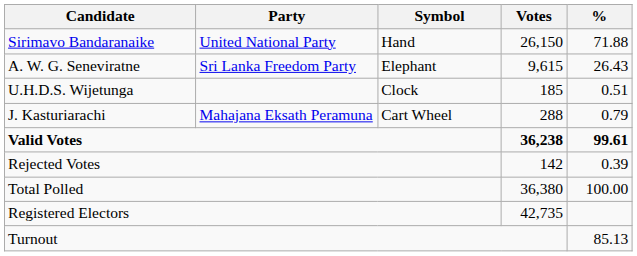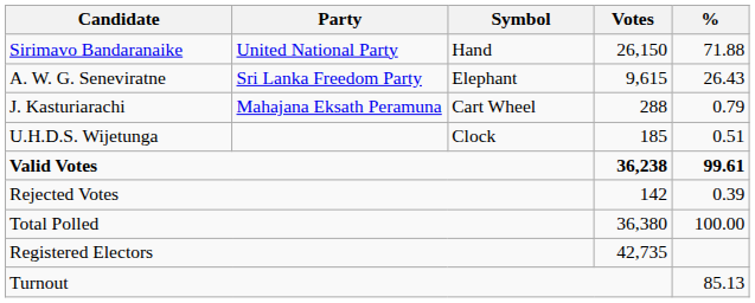rows swapped: J. Kasturiarachi <-> U.H.D.S. Wijetunga
